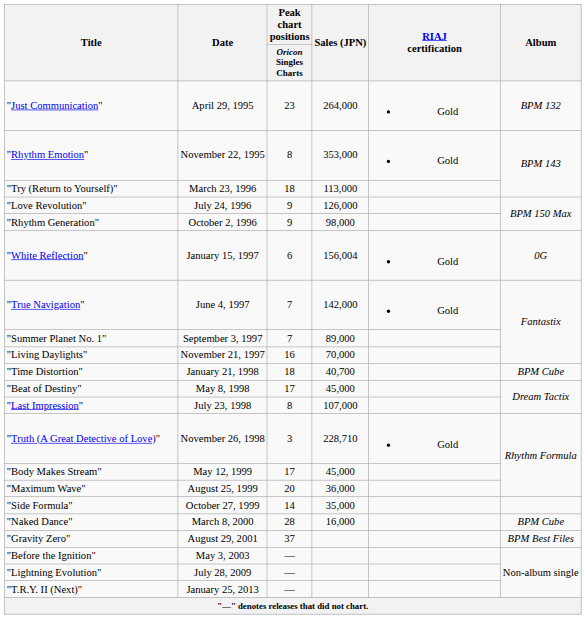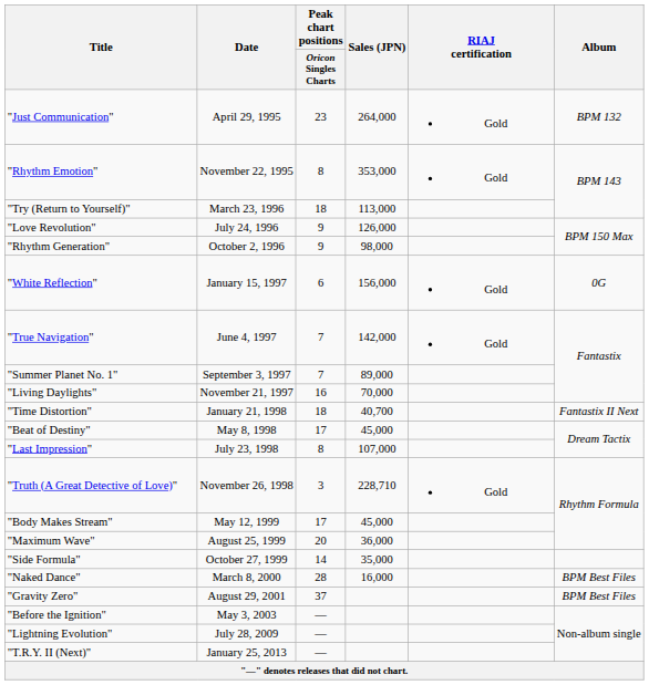"White Reflection" | Sales (JPN): 156,004 -> 156,000
"Time Distortion" | Album: BPM Cube -> Fantastix II Next
"Naked Dance" | Album: BPM Cube -> BPM Best Files
